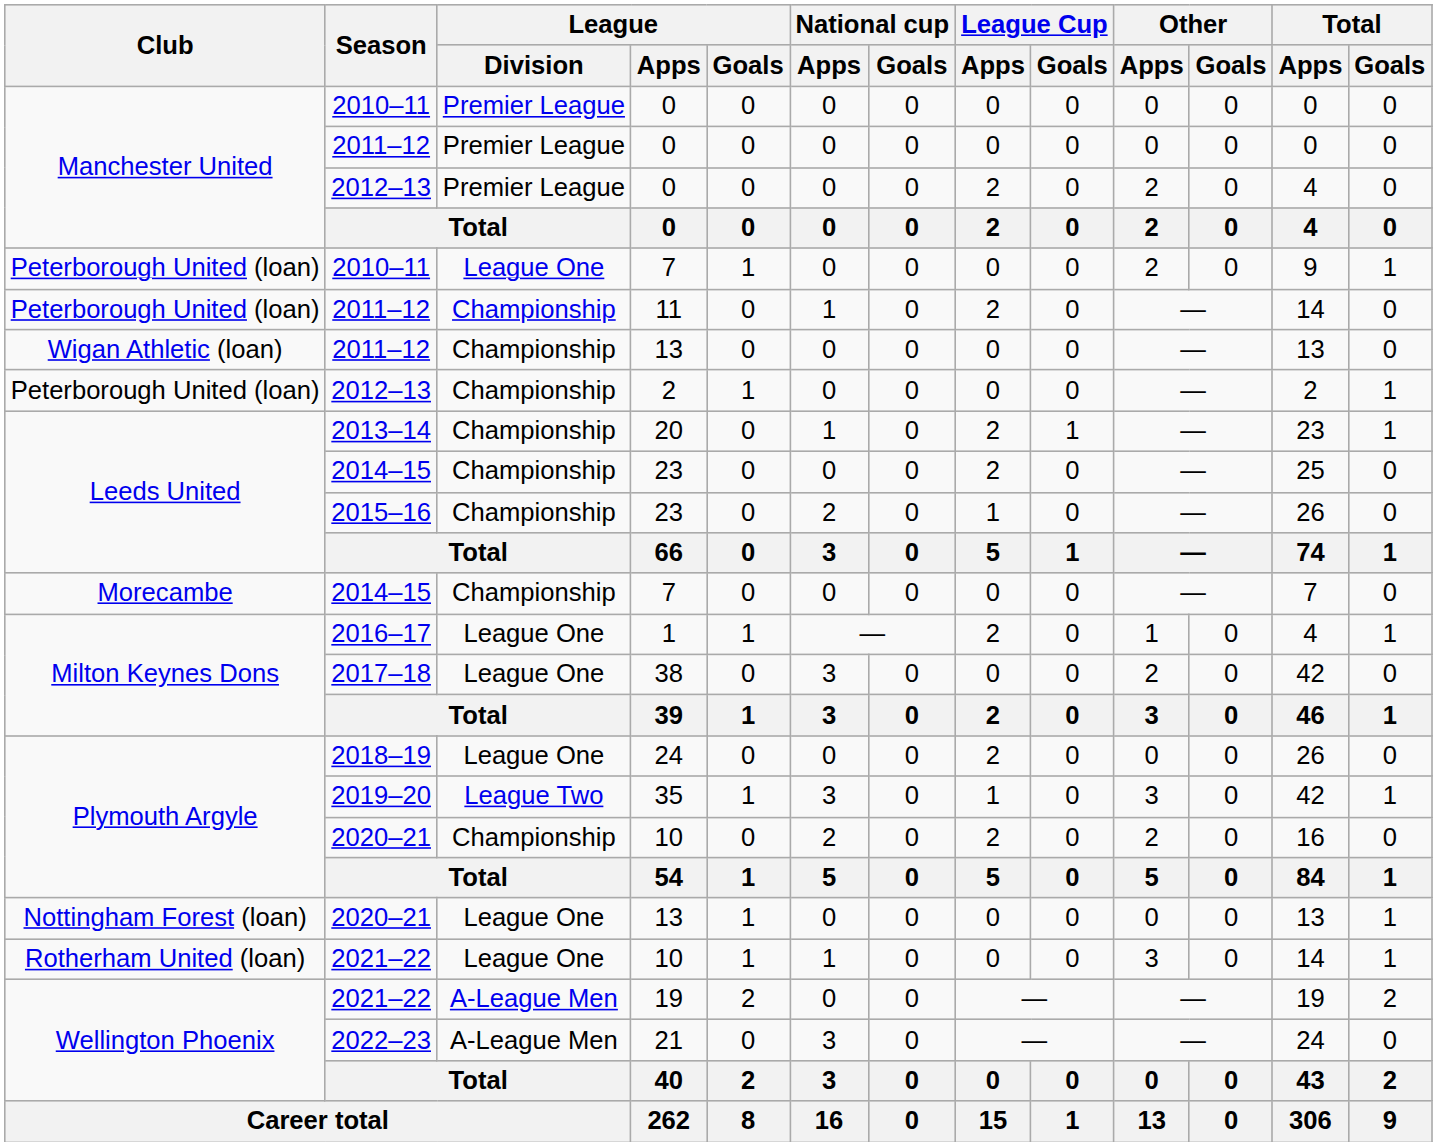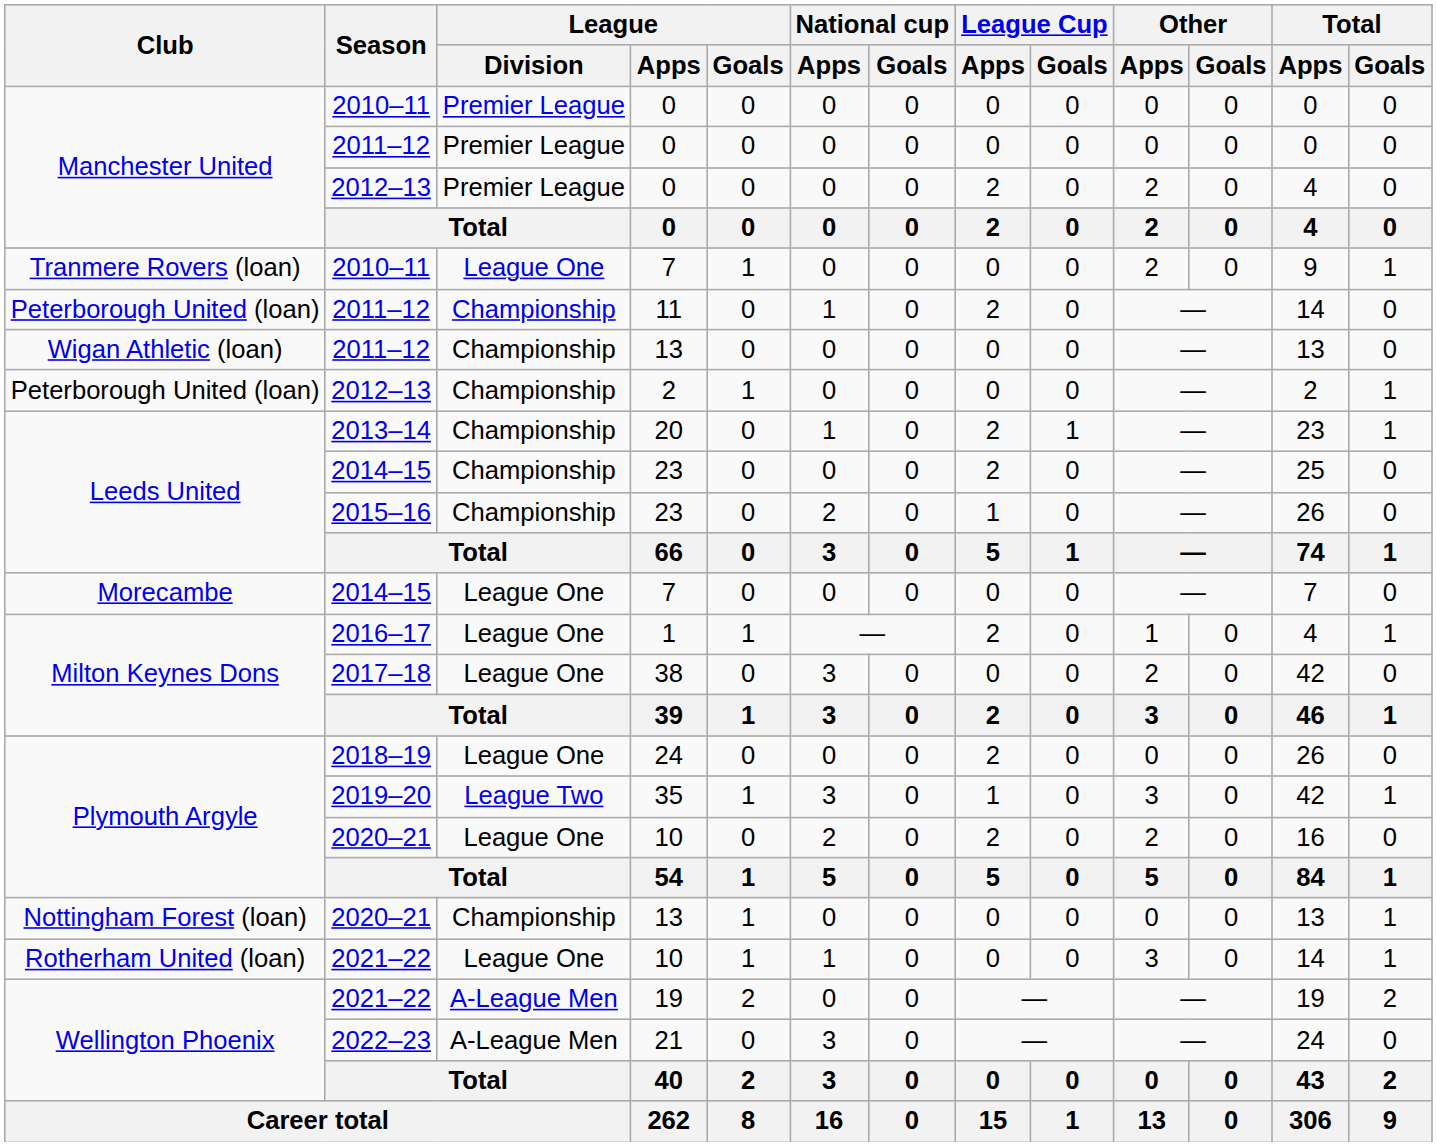2010–11 / 7 | Club: Peterborough United (loan) -> Tranmere Rovers (loan)
2014–15 / 7 | League / Division: Championship -> League One
2020–21 / 10 | League / Division: Championship -> League One
2020–21 / 13 | League / Division: League One -> Championship
